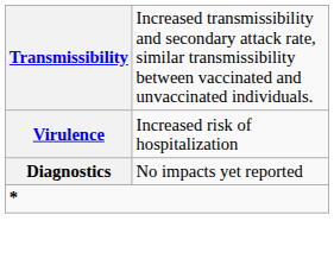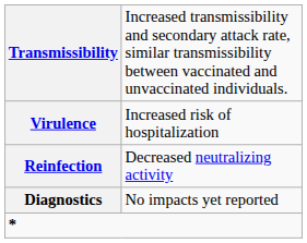+ row: Reinfection | Decreased neutralizing activity
